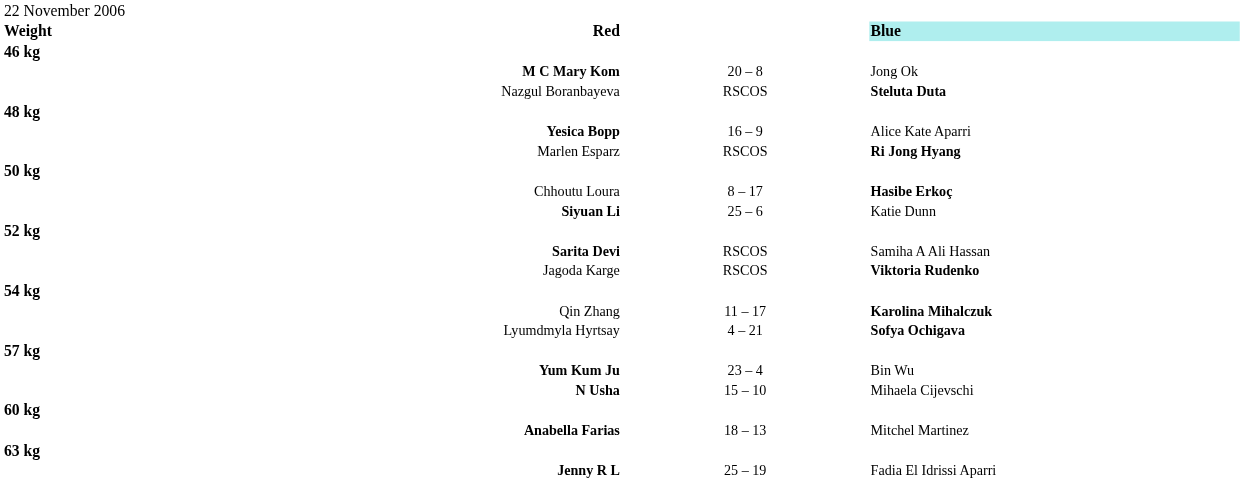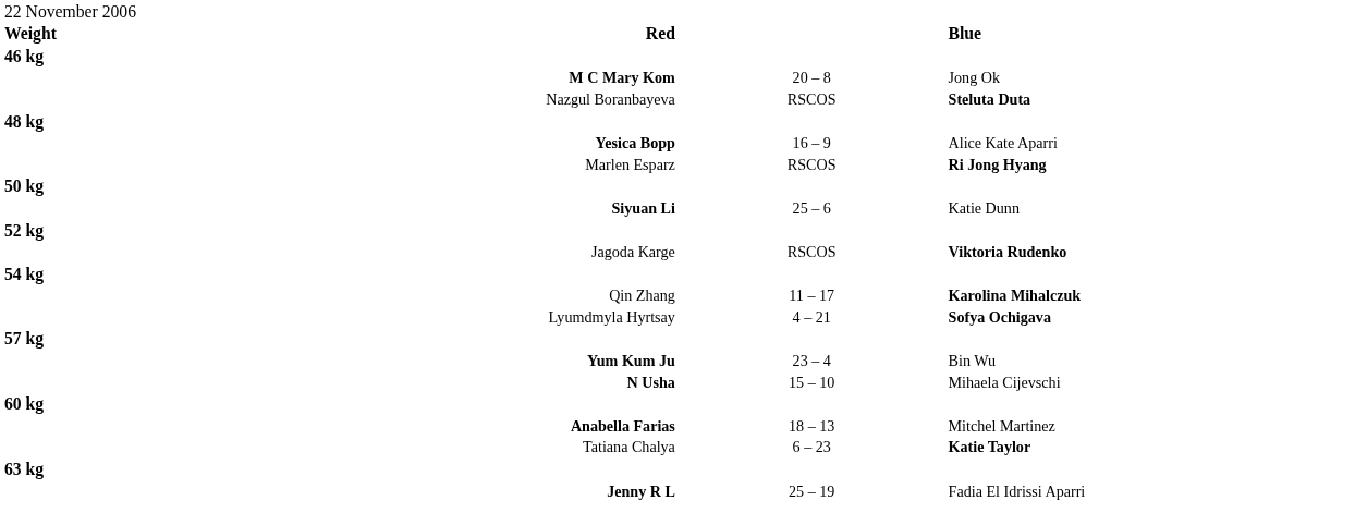Red | column 4: paleturquoise background -> no background
- row: Chhoutu Loura | 8 – 17 | Hasibe Erkoç
- row: Sarita Devi | RSCOS | Samiha A Ali Hassan
+ row: Tatiana Chalya | 6 – 23 | Katie Taylor
